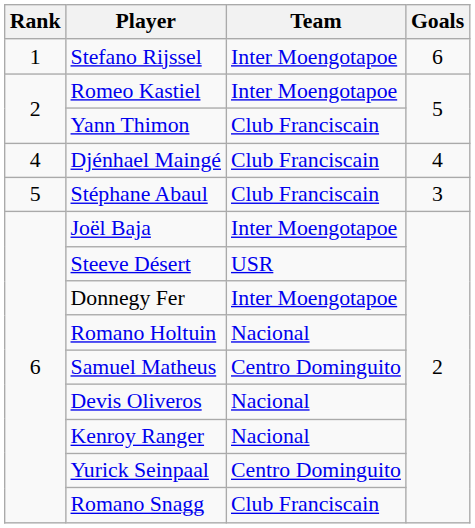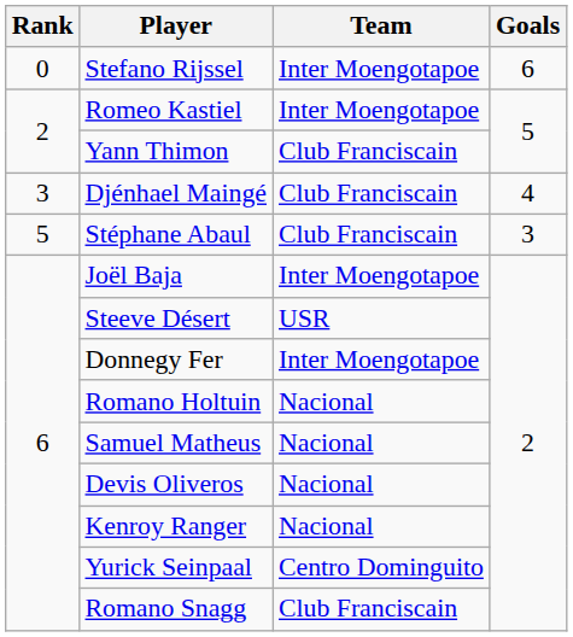Stefano Rijssel | Rank: 1 -> 0
Djénhael Maingé | Rank: 4 -> 3
Samuel Matheus | Team: Centro Dominguito -> Nacional
